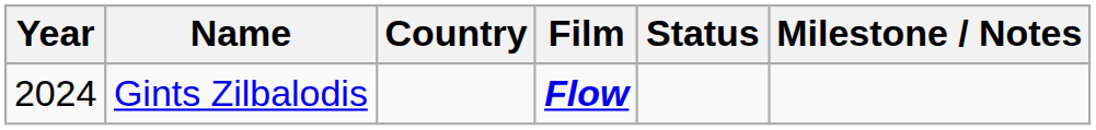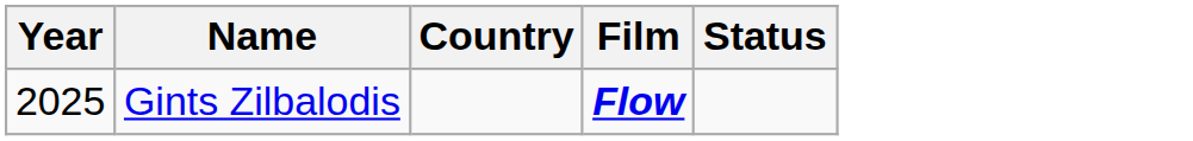- column: Milestone / Notes
Gints Zilbalodis | Year: 2024 -> 2025
